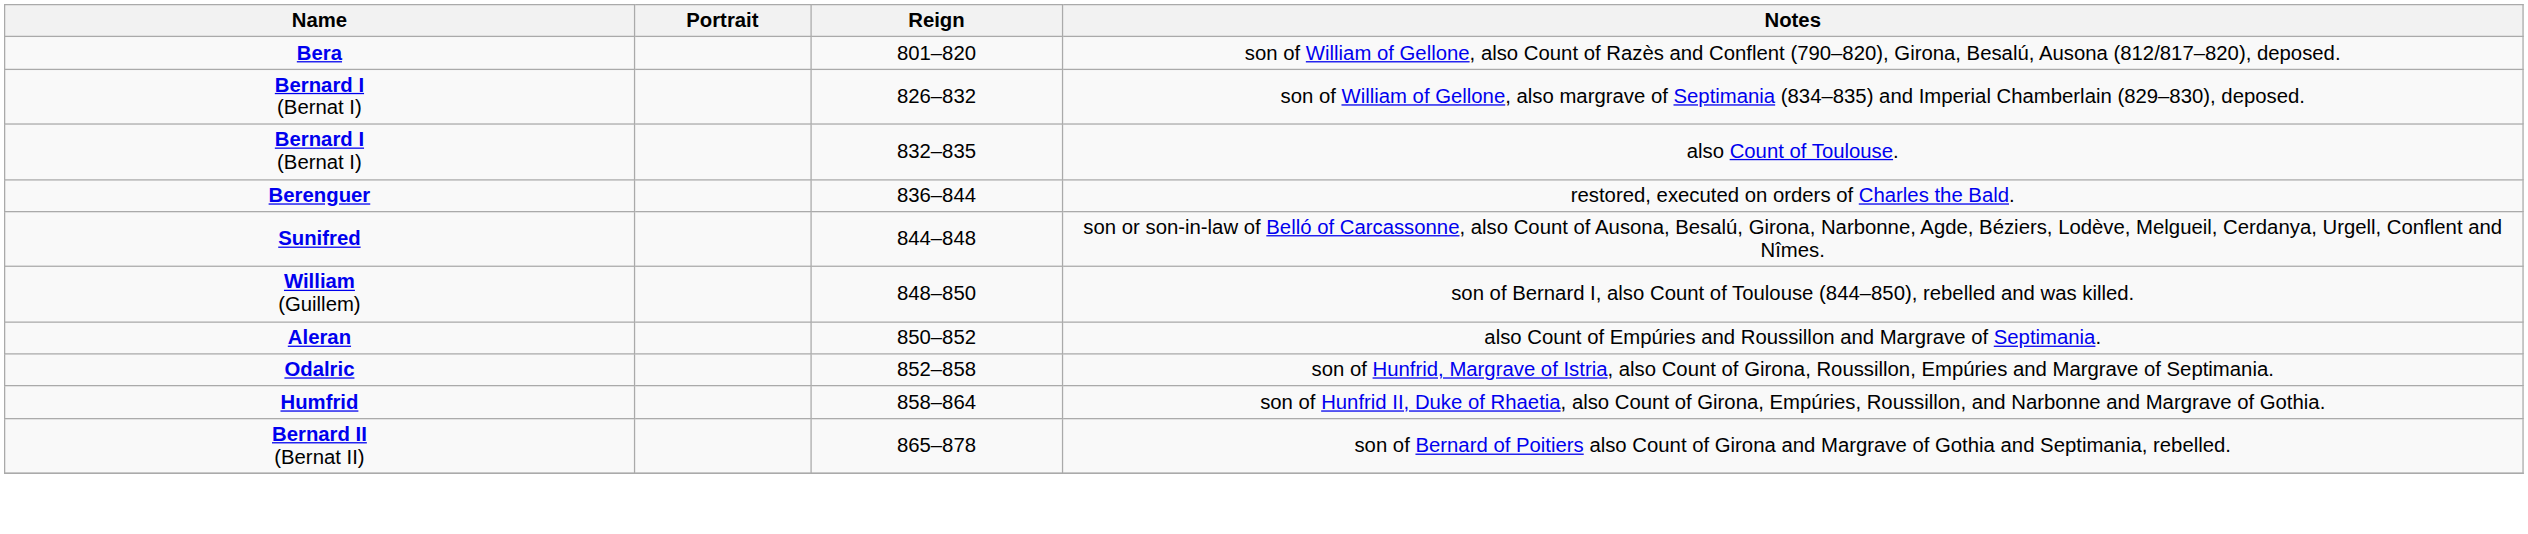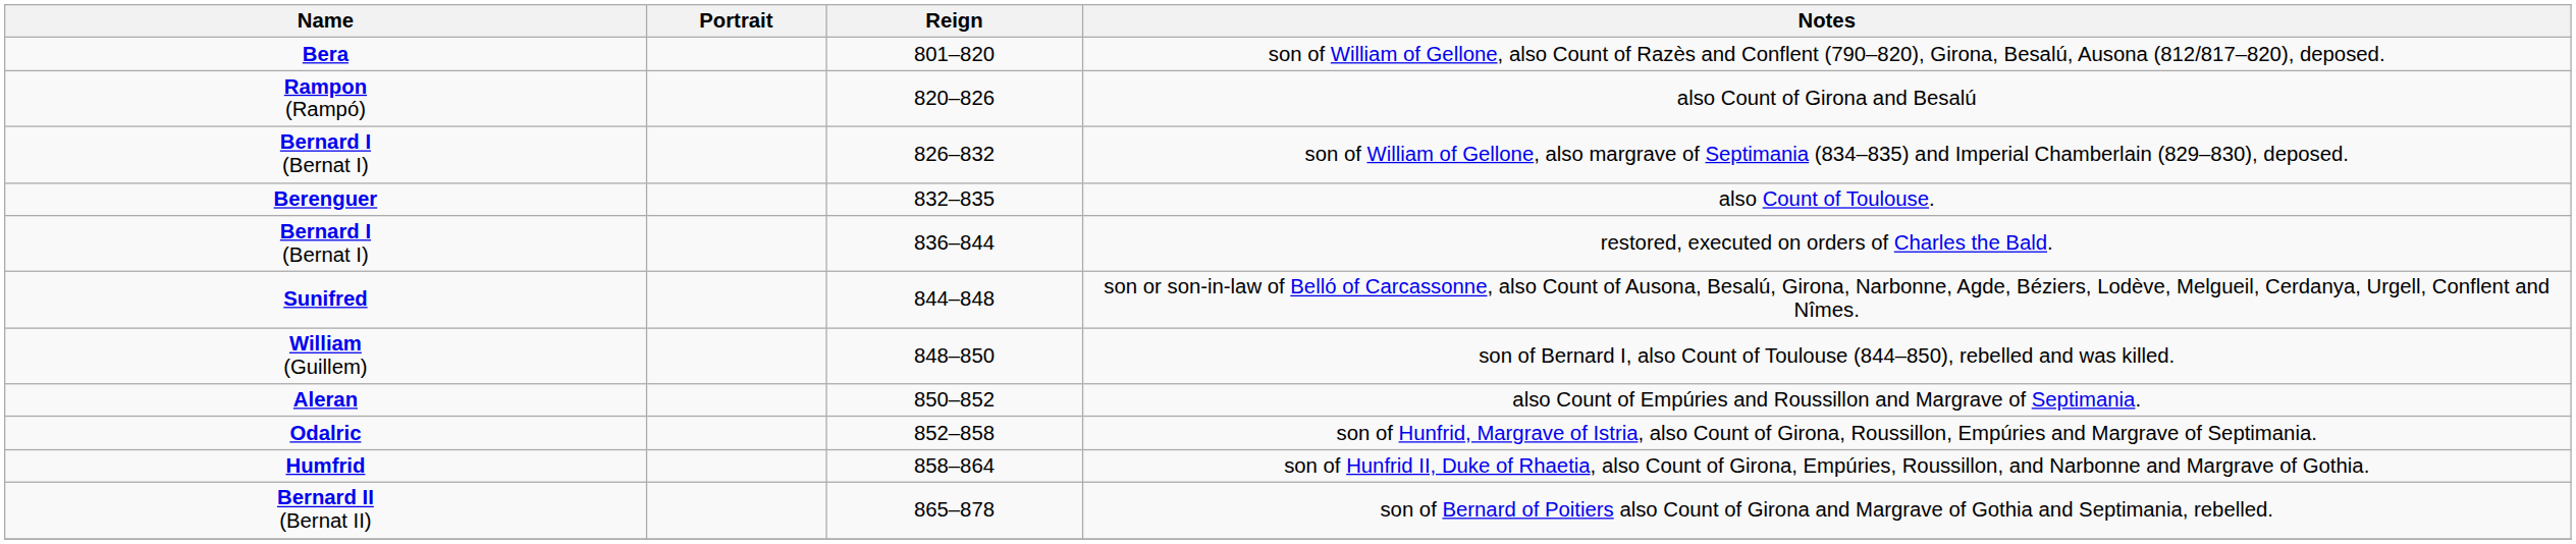+ row: Rampon (Rampó) | 820–826 | also Count of Girona and Besalú
also Count of Toulouse. | Name: Bernard I (Bernat I) -> Berenguer
restored, executed on orders of Charles the Bald. | Name: Berenguer -> Bernard I (Bernat I)
